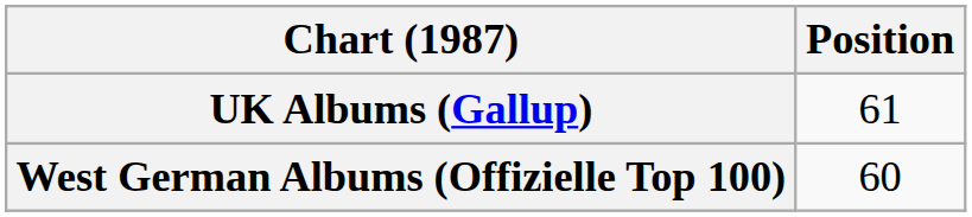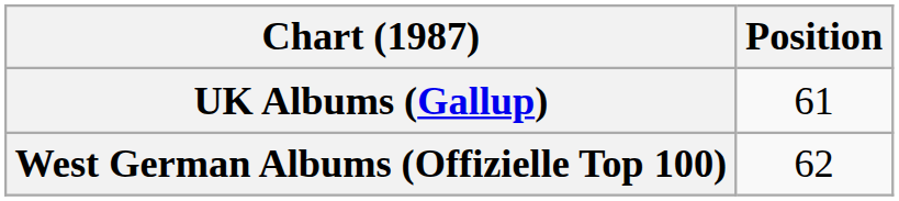West German Albums (Offizielle Top 100) | Position: 60 -> 62
